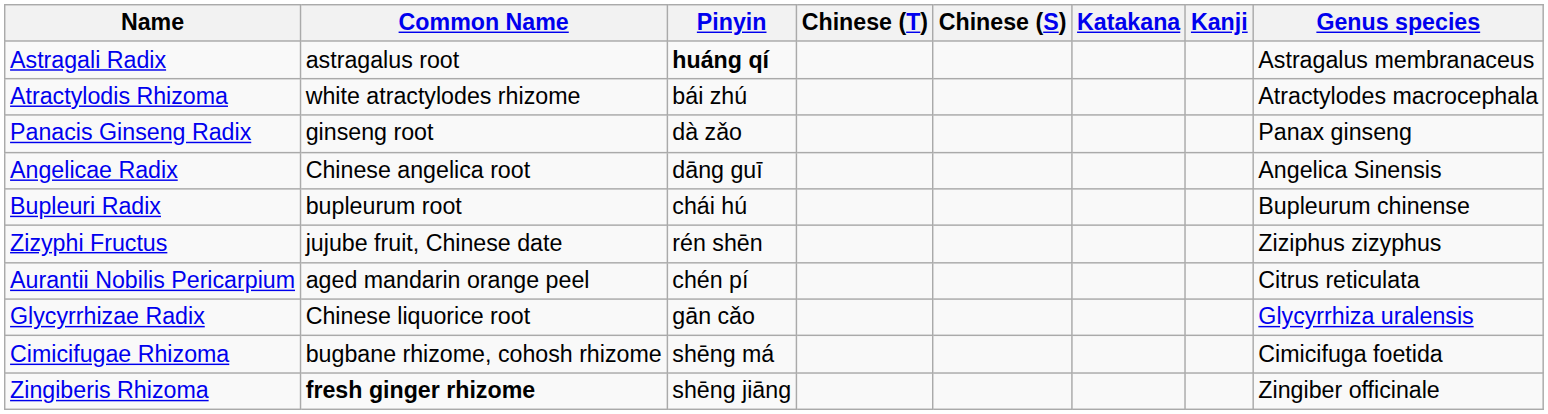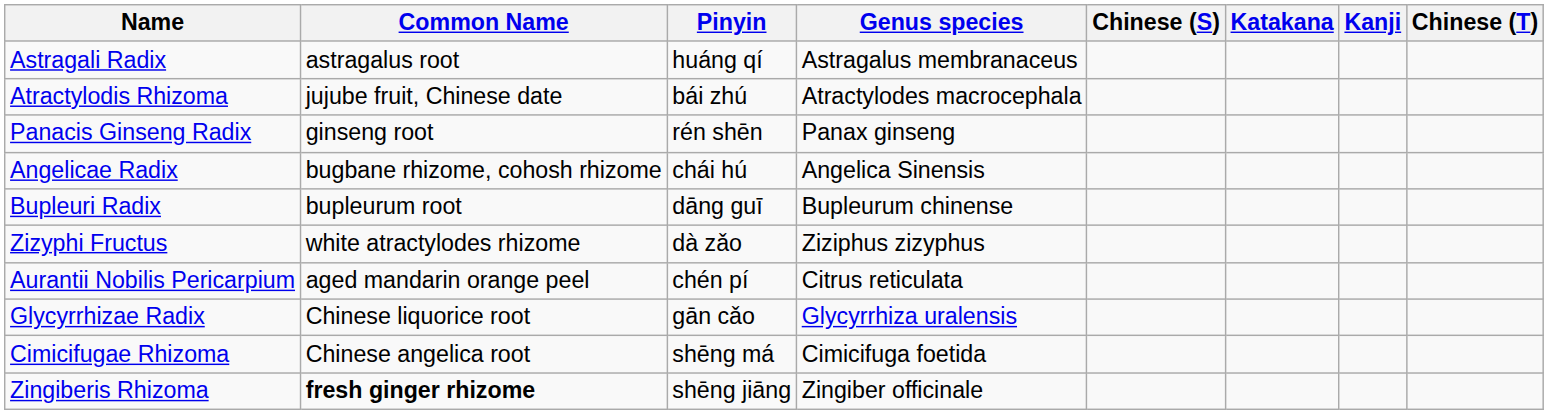columns swapped: Chinese (T) <-> Genus species
Astragali Radix | Pinyin: bold -> normal
Atractylodis Rhizoma | Common Name: white atractylodes rhizome -> jujube fruit, Chinese date
Panacis Ginseng Radix | Pinyin: dà zǎo -> rén shēn
Angelicae Radix | Common Name: Chinese angelica root -> bugbane rhizome, cohosh rhizome
Angelicae Radix | Pinyin: dāng guī -> chái hú
Bupleuri Radix | Pinyin: chái hú -> dāng guī
Zizyphi Fructus | Common Name: jujube fruit, Chinese date -> white atractylodes rhizome
Zizyphi Fructus | Pinyin: rén shēn -> dà zǎo
Cimicifugae Rhizoma | Common Name: bugbane rhizome, cohosh rhizome -> Chinese angelica root
